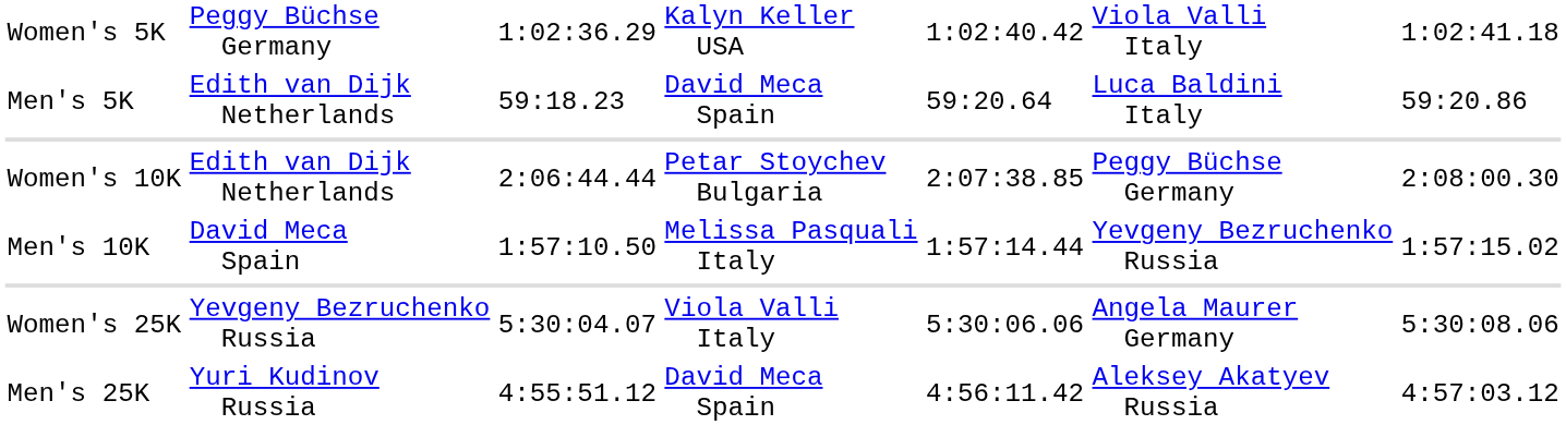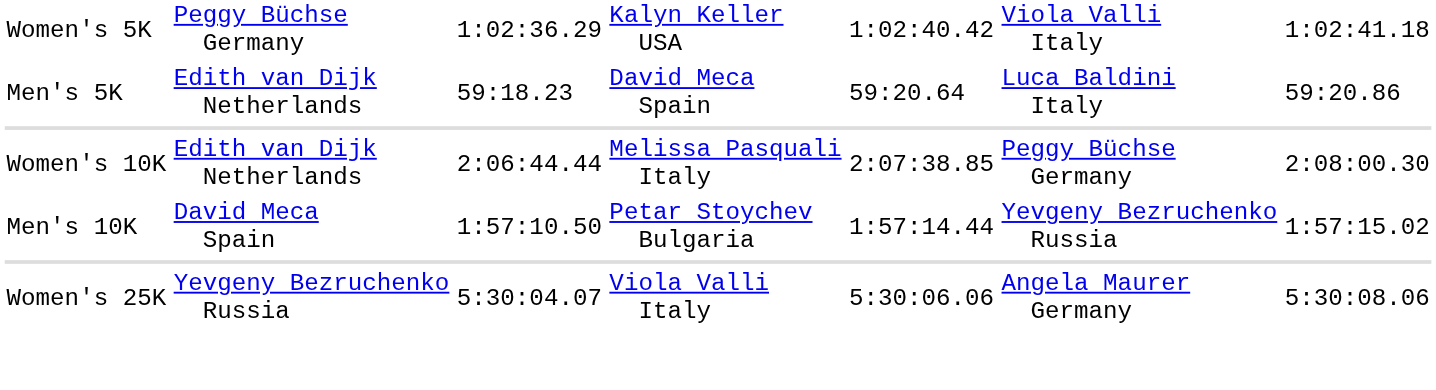Women's 10K | column 4: Petar Stoychev Bulgaria -> Melissa Pasquali Italy
Men's 10K | column 4: Melissa Pasquali Italy -> Petar Stoychev Bulgaria
- row: Men's 25K | Yuri Kudinov Russia | 4:55:51.12 | David Meca Spain | 4:56:11.42 | Aleksey Akatyev Russia | 4:57:03.12
